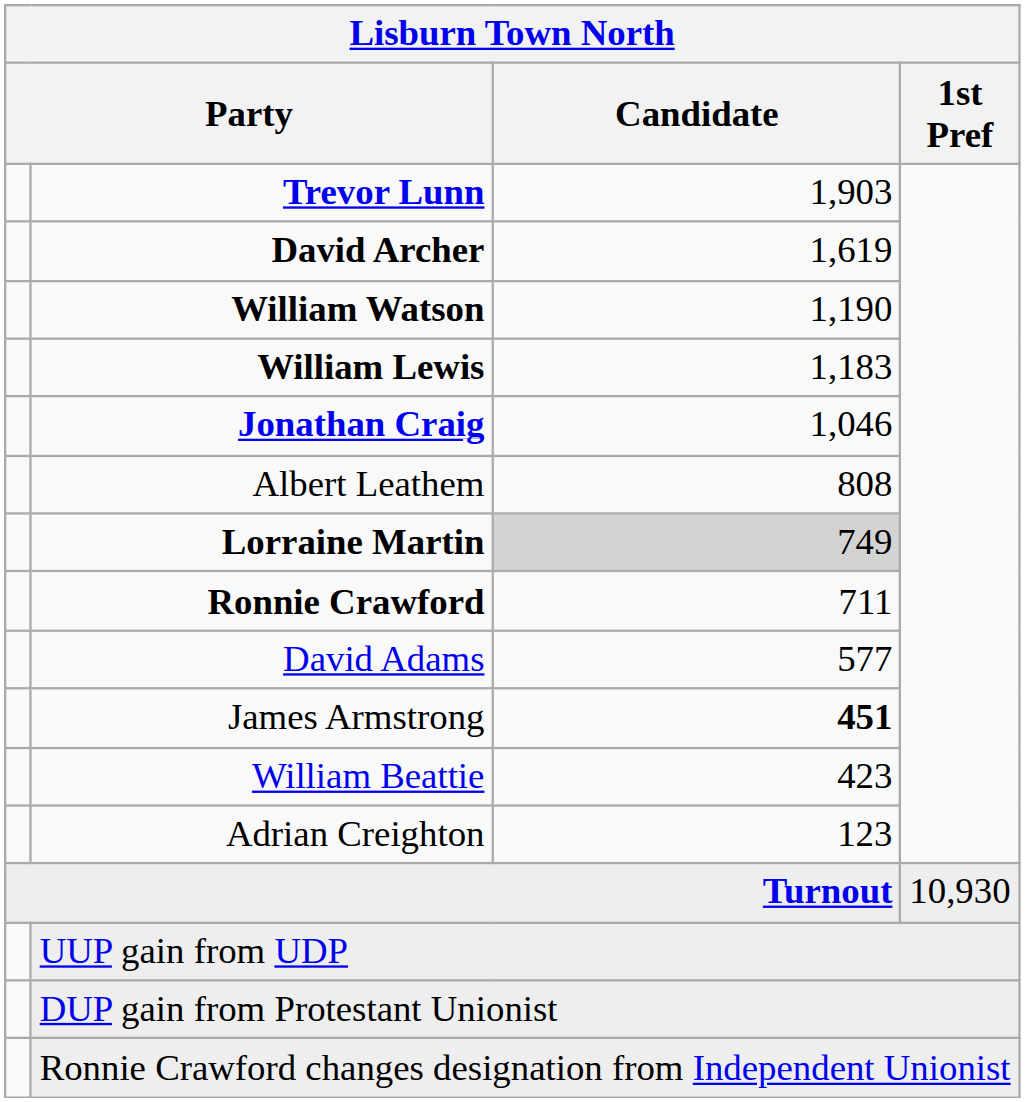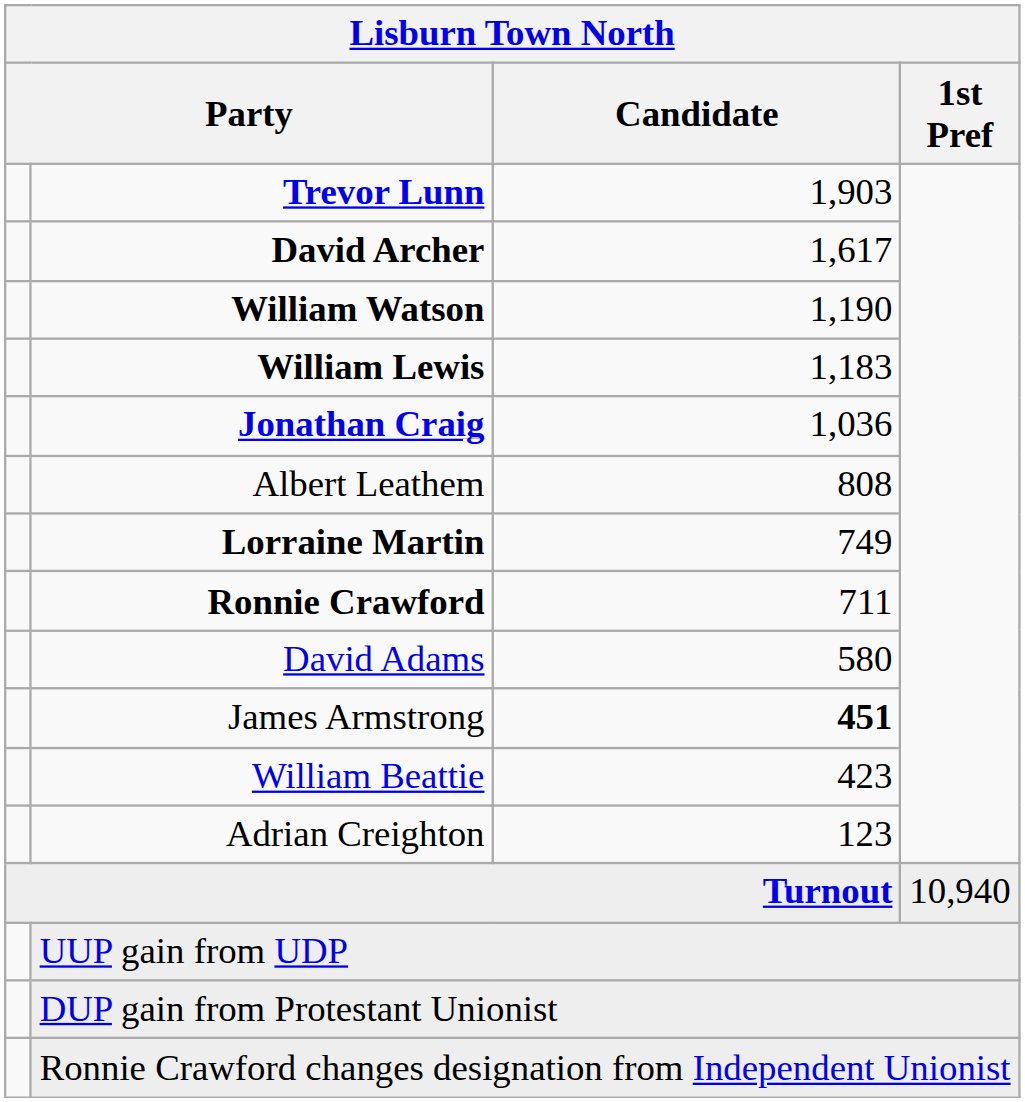David Archer | Candidate: 1,619 -> 1,617
Jonathan Craig | Candidate: 1,046 -> 1,036
Lorraine Martin | Candidate: lightgrey background -> no background
David Adams | Candidate: 577 -> 580
Turnout | 1st Pref: 10,930 -> 10,940
